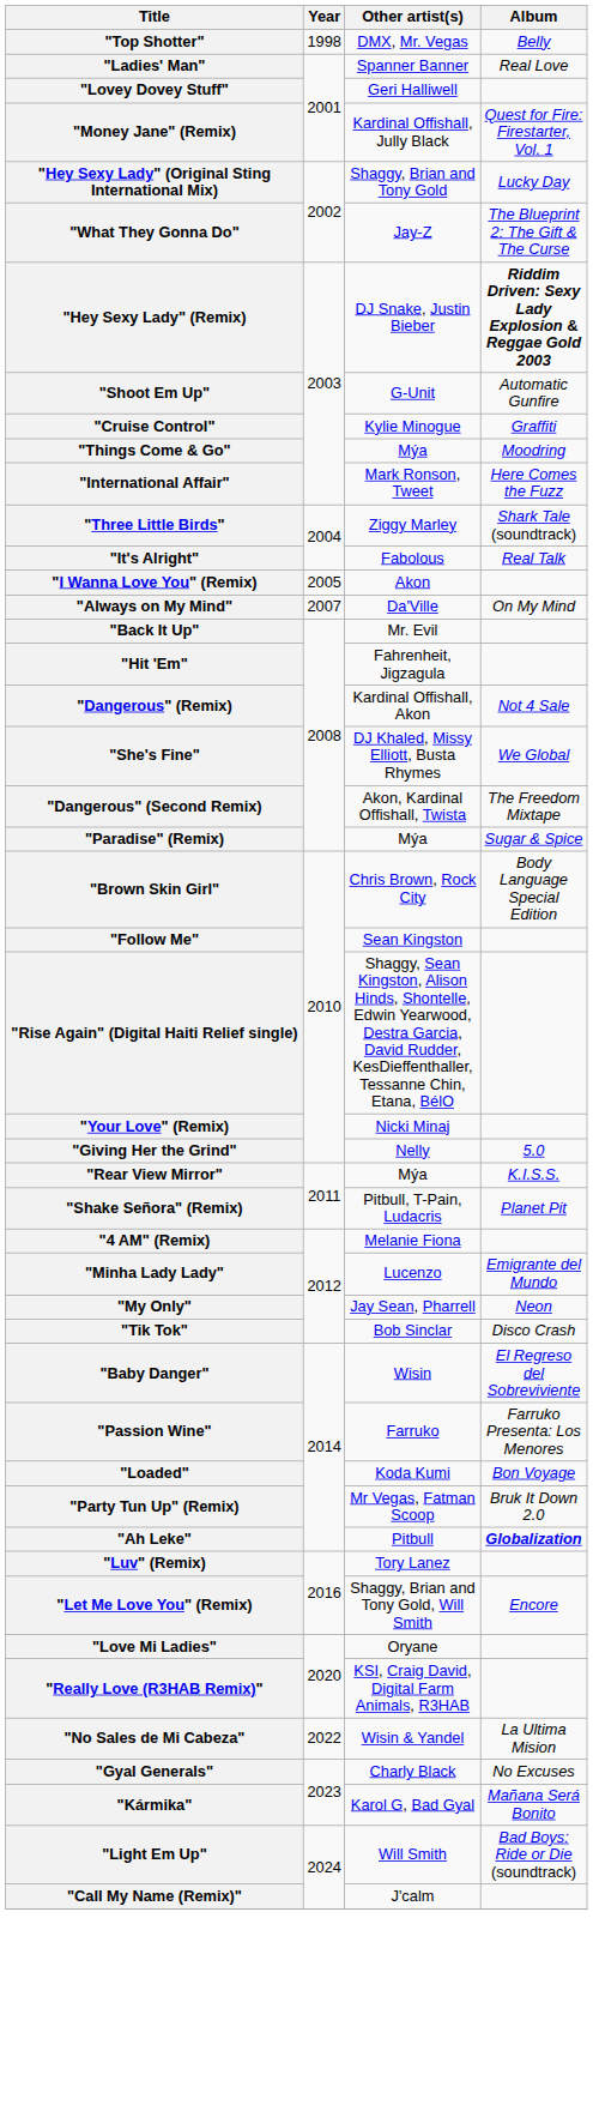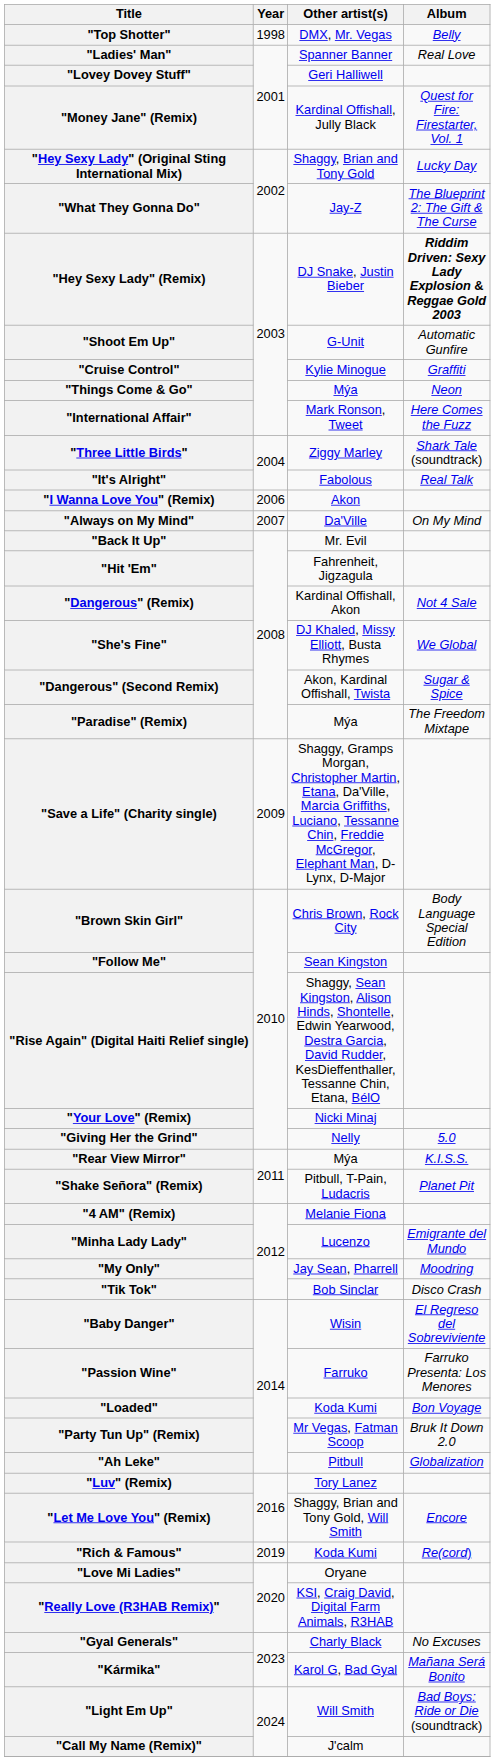"Things Come & Go" | Album: Moodring -> Neon
"I Wanna Love You" (Remix) | Year: 2005 -> 2006
"Dangerous" (Second Remix) | Album: The Freedom Mixtape -> Sugar & Spice
"Paradise" (Remix) | Album: Sugar & Spice -> The Freedom Mixtape
+ row: "Save a Life" (Charity single) | 2009 | Shaggy, Gramps Morgan, Christopher Martin, Etana, Da'Ville, Marcia Griffiths, Luciano, Tessanne Chin, Freddie McGregor, Elephant Man, D-Lynx, D-Major
"My Only" | Album: Neon -> Moodring
"Ah Leke" | Album: bold -> normal
+ row: "Rich & Famous" | 2019 | Koda Kumi | Re(cord)
- row: "No Sales de Mi Cabeza" | 2022 | Wisin & Yandel | La Ultima Mision
